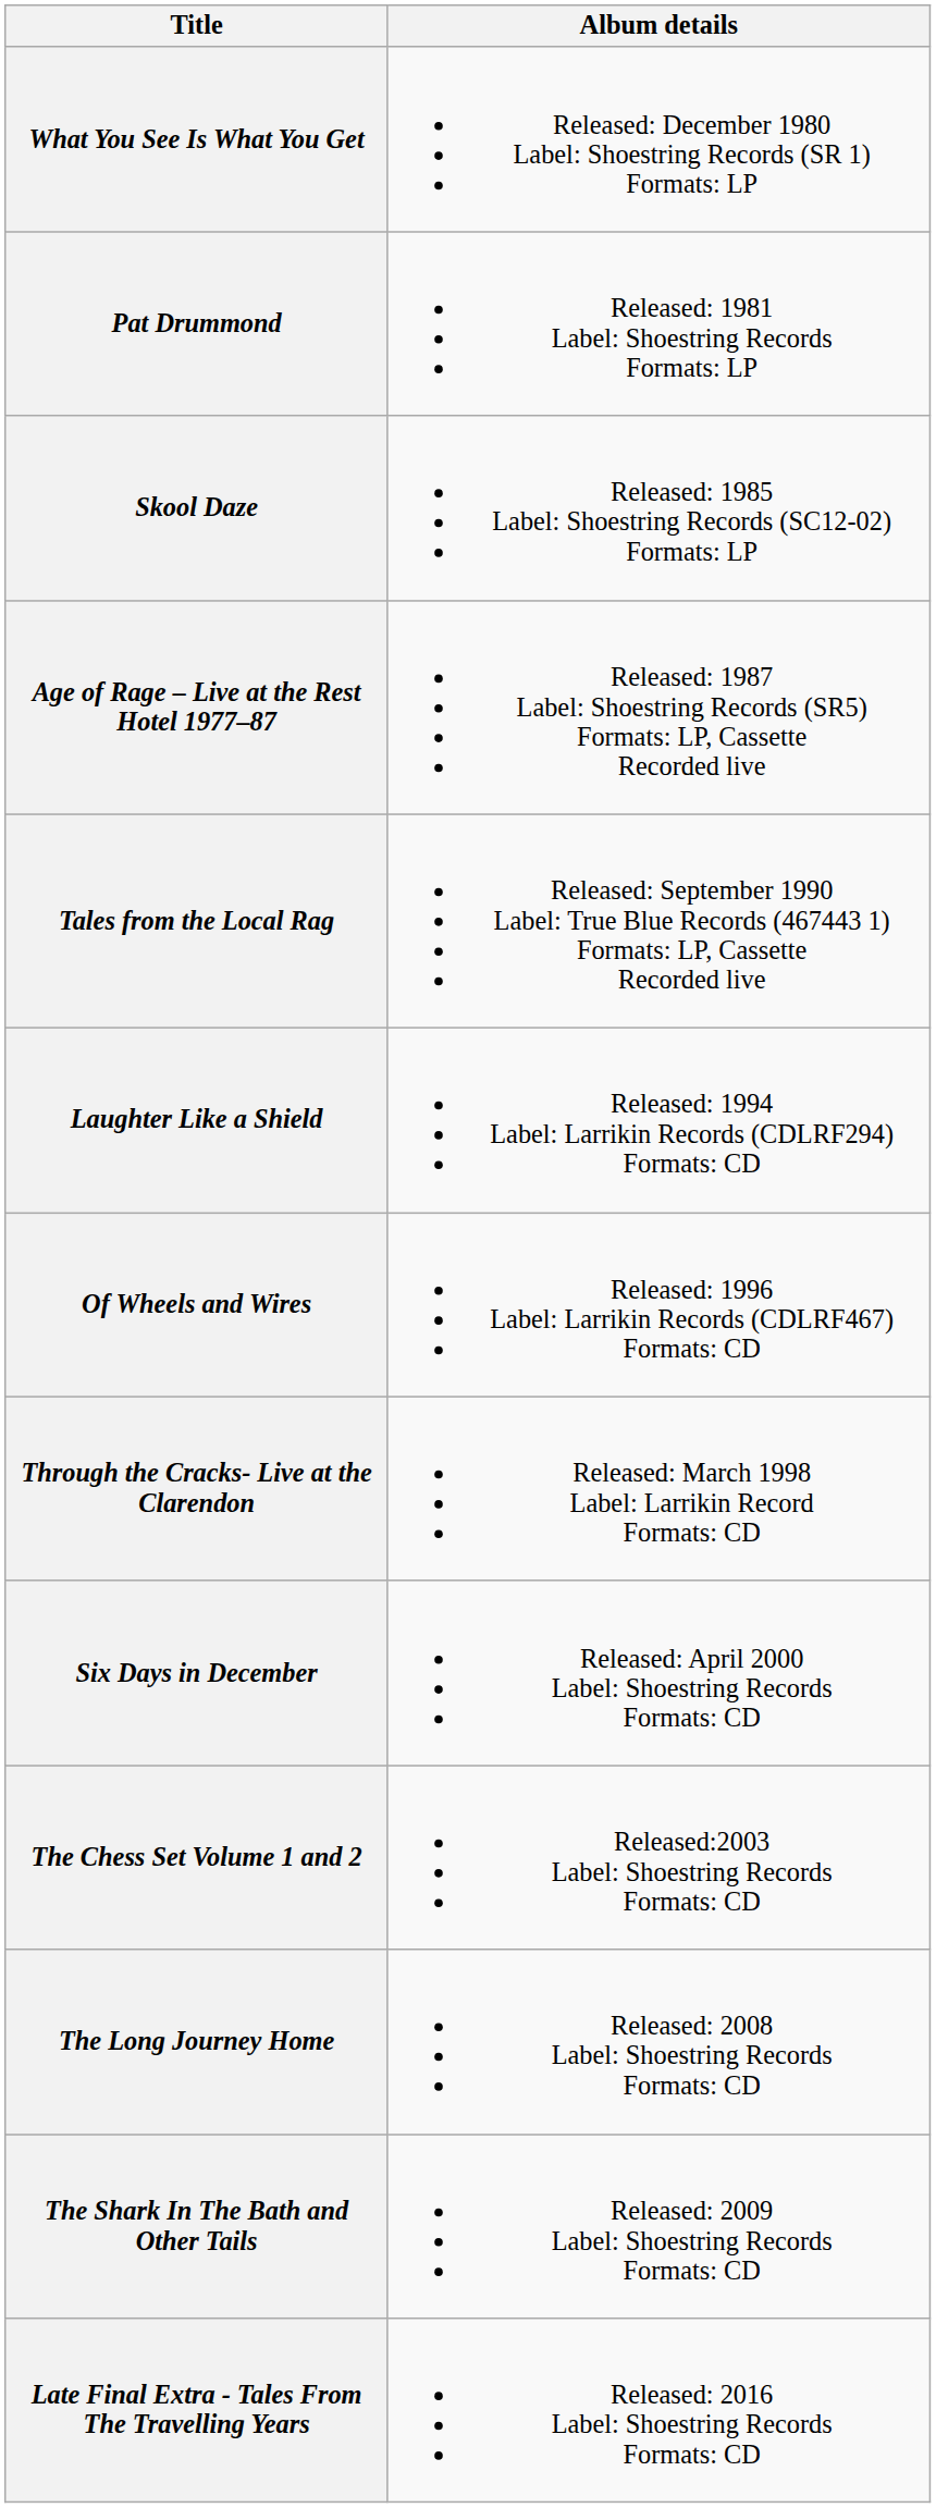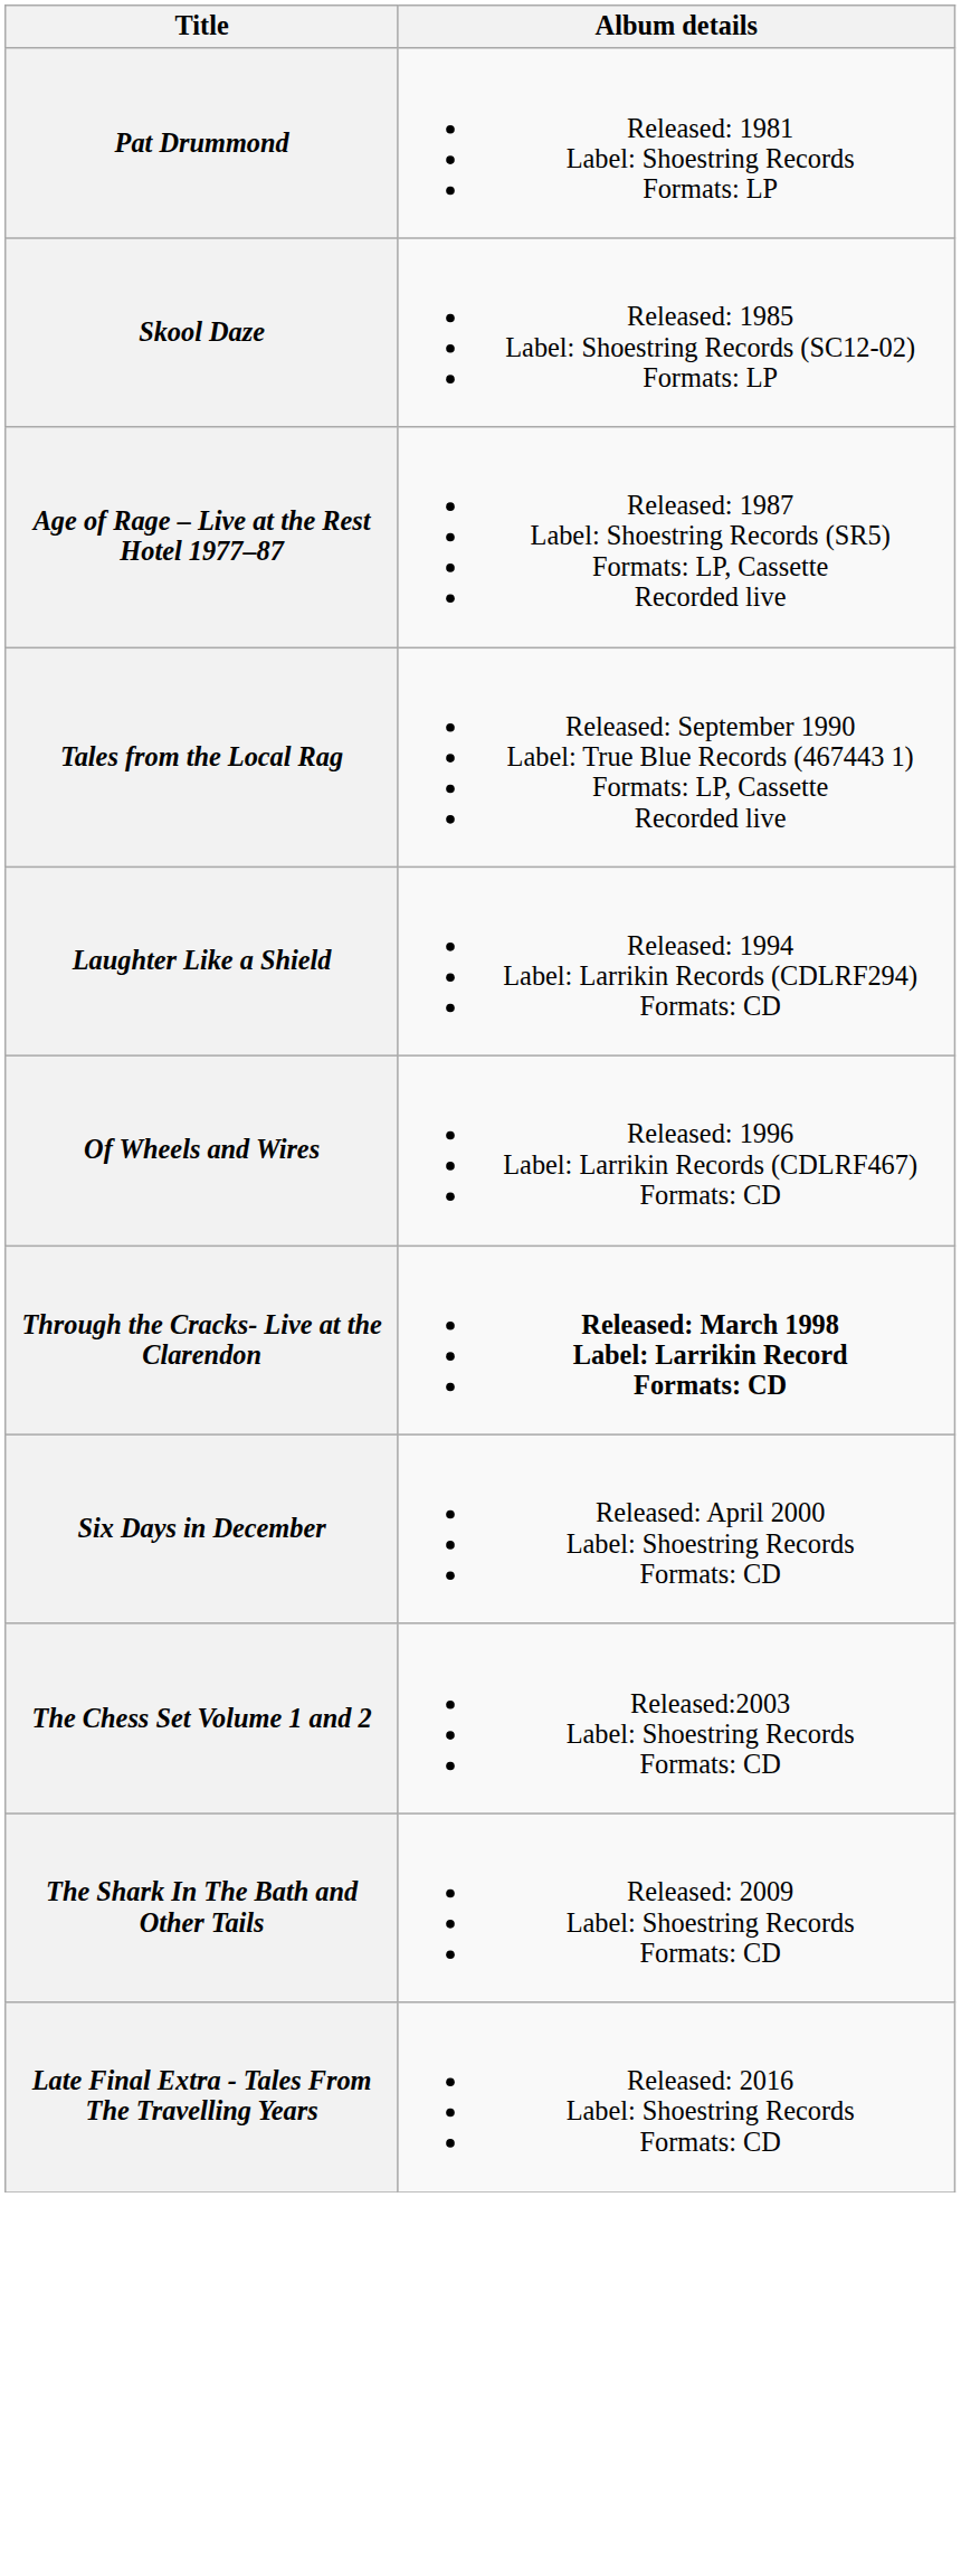- row: What You See Is What You Get | Released: December 1980 Label: Shoestring Records (SR 1) Formats: LP
Through the Cracks- Live at the Clarendon | Album details: normal -> bold
- row: The Long Journey Home | Released: 2008 Label: Shoestring Records Formats: CD
